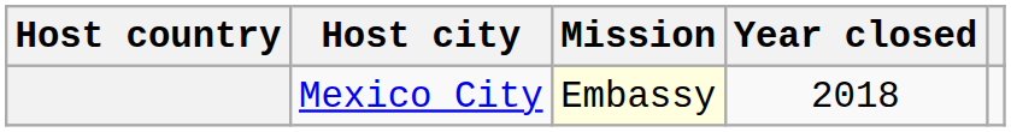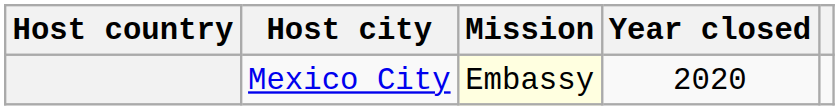Mexico City | Year closed: 2018 -> 2020
